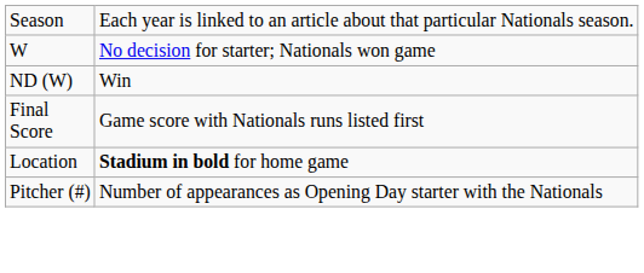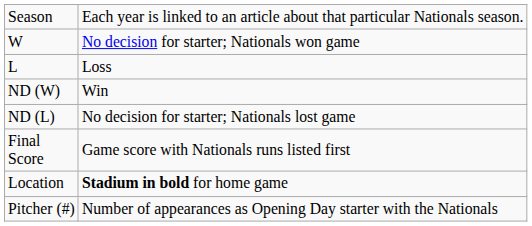+ row: L | Loss
+ row: ND (L) | No decision for starter; Nationals lost game
